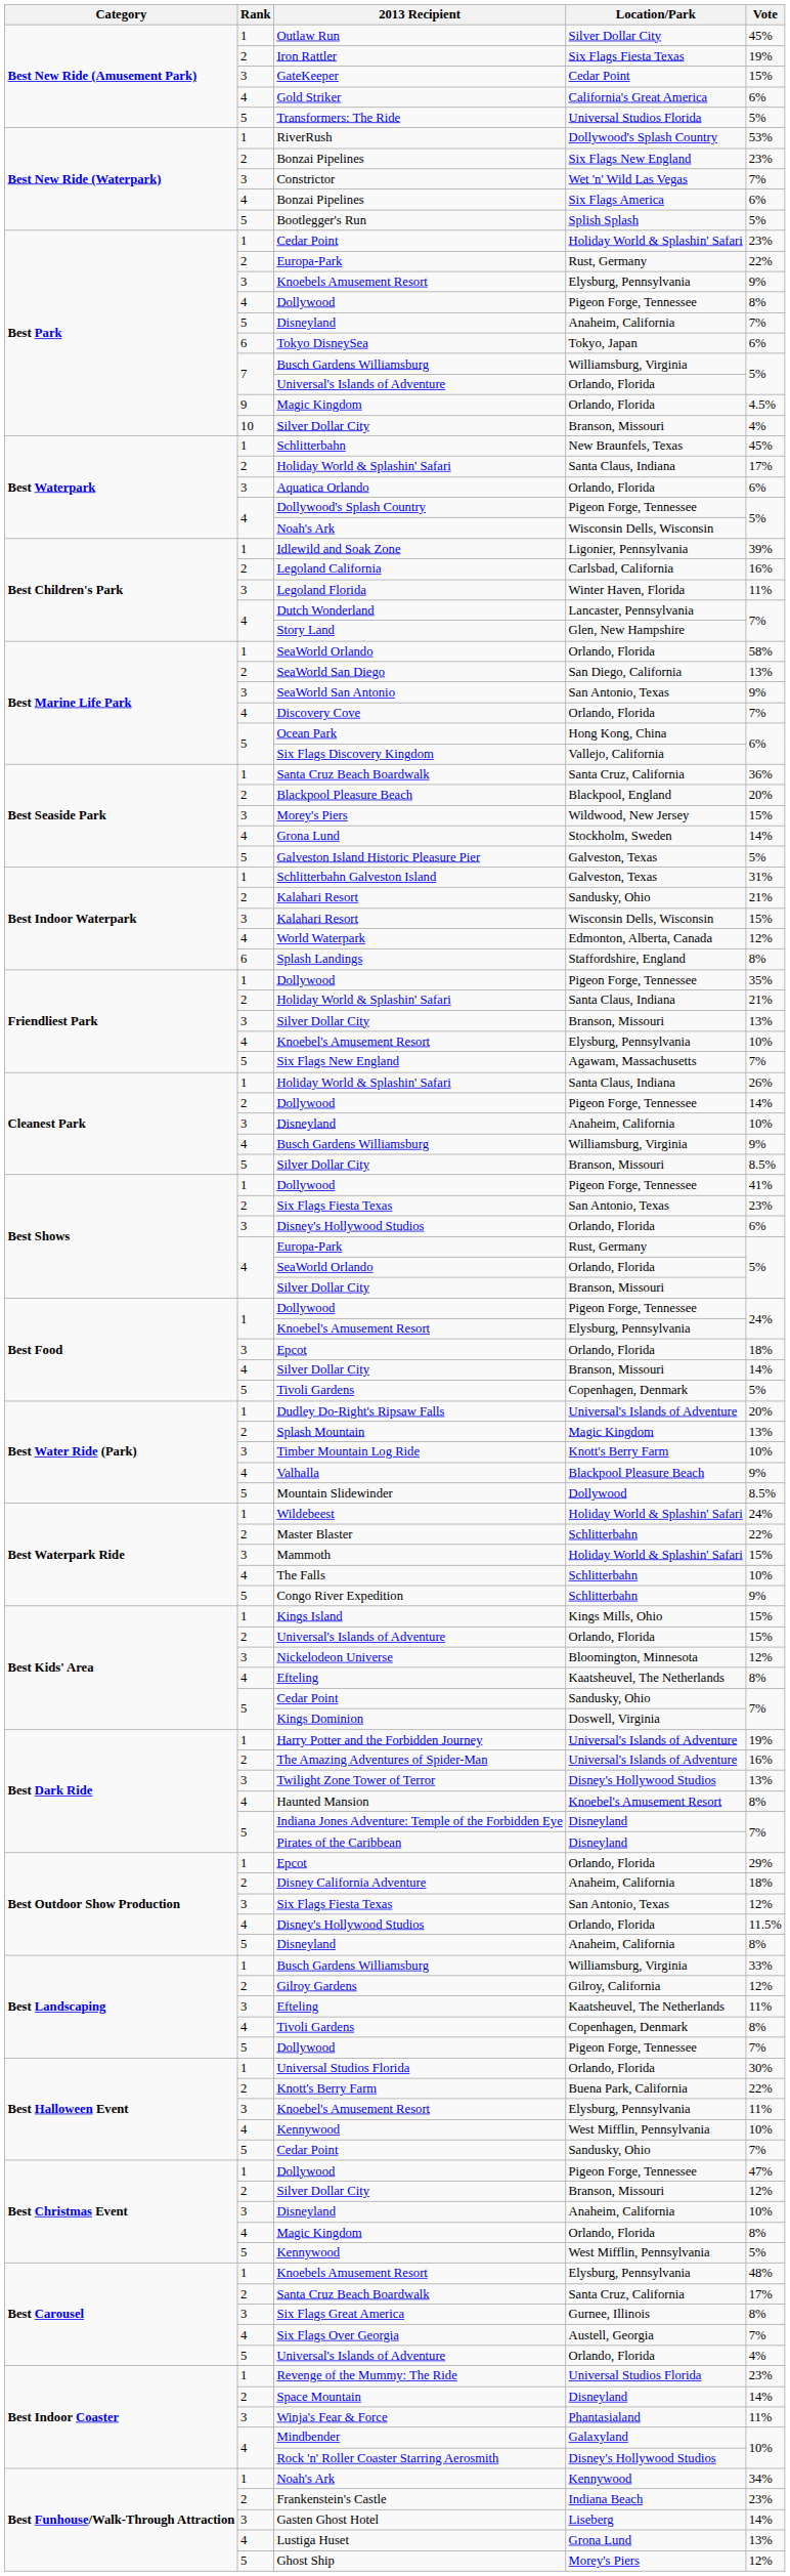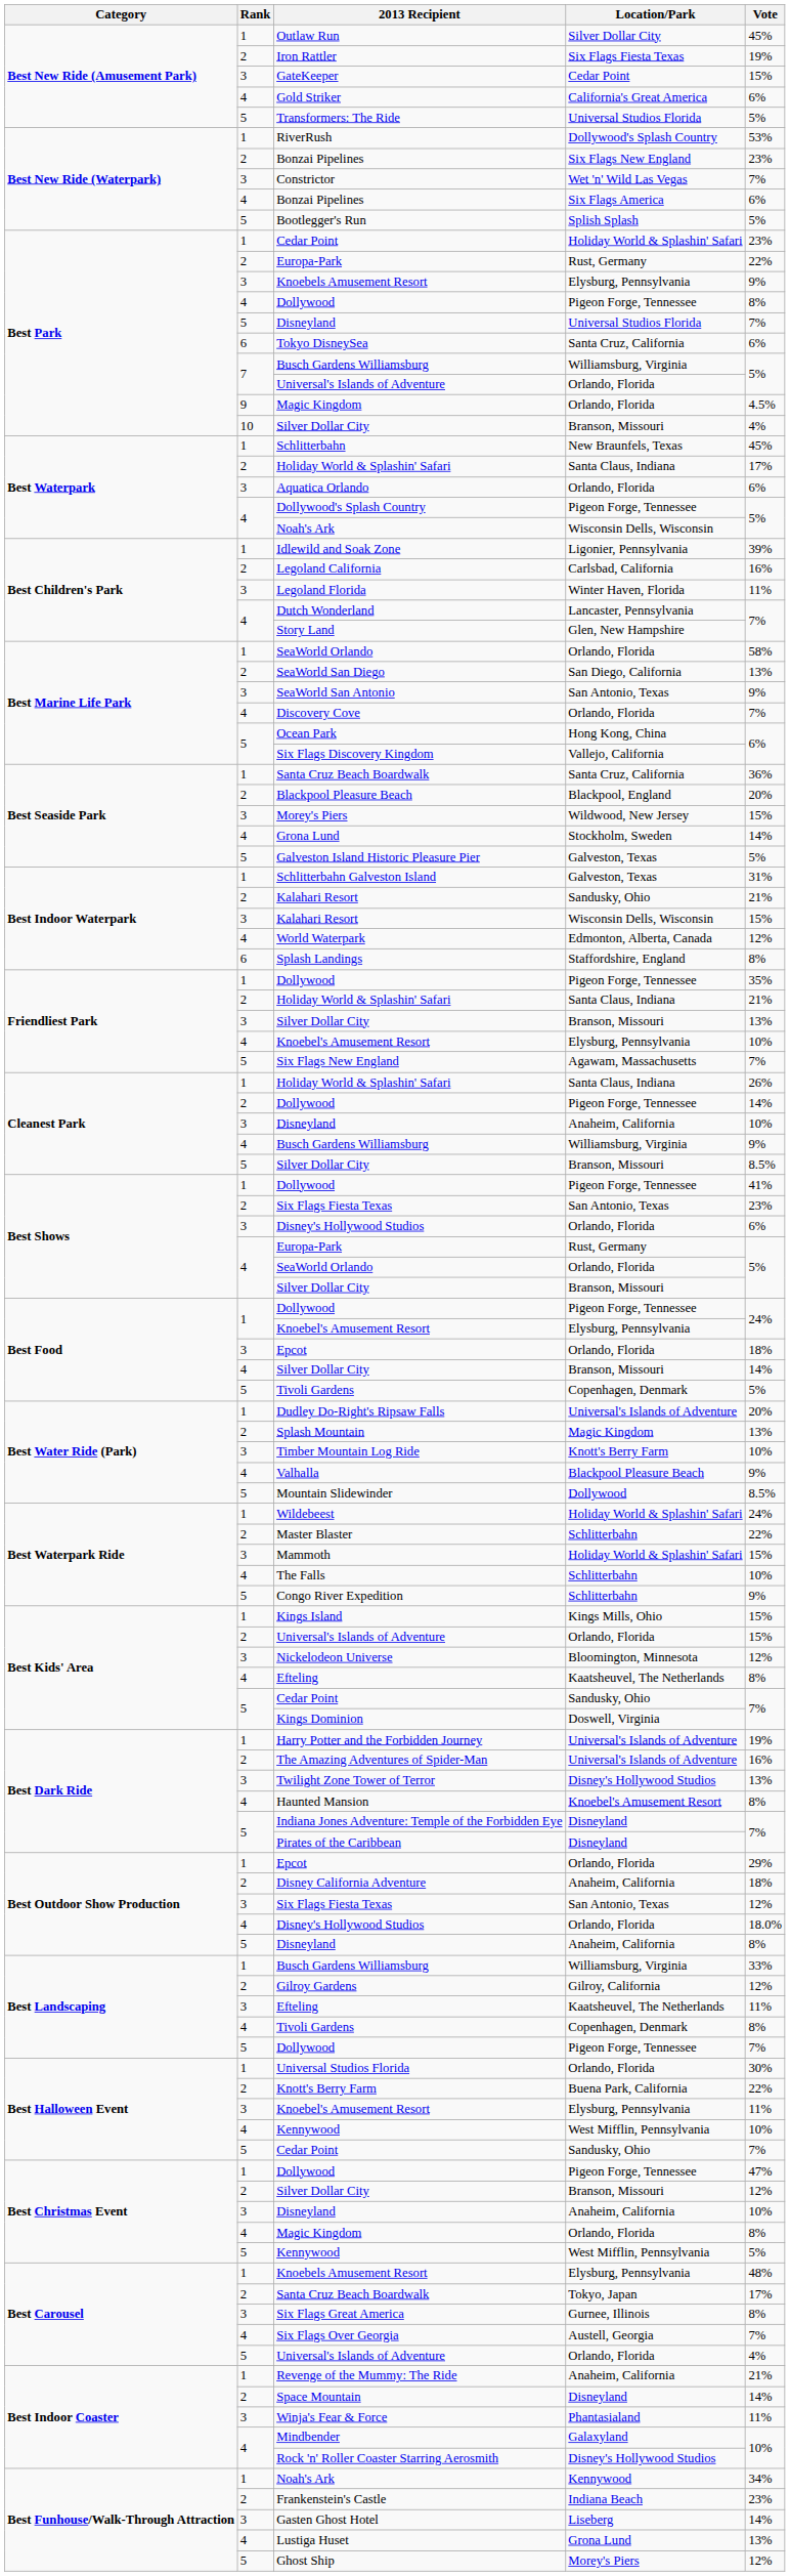Best Park / Disneyland | Location/Park: Anaheim, California -> Universal Studios Florida
Tokyo DisneySea | Location/Park: Tokyo, Japan -> Santa Cruz, California
Best Outdoor Show Production / Disney's Hollywood Studios | Vote: 11.5% -> 18.0%
Best Carousel / Santa Cruz Beach Boardwalk | Location/Park: Santa Cruz, California -> Tokyo, Japan
Revenge of the Mummy: The Ride | Location/Park: Universal Studios Florida -> Anaheim, California
Revenge of the Mummy: The Ride | Vote: 23% -> 21%
